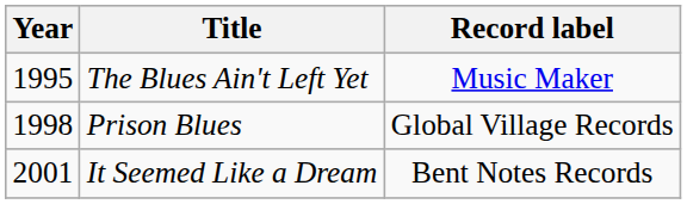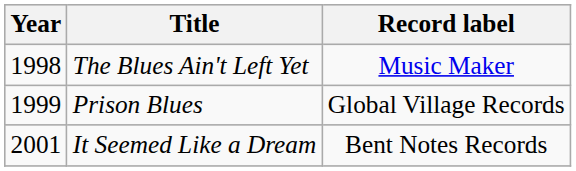The Blues Ain't Left Yet | Year: 1995 -> 1998
Prison Blues | Year: 1998 -> 1999
